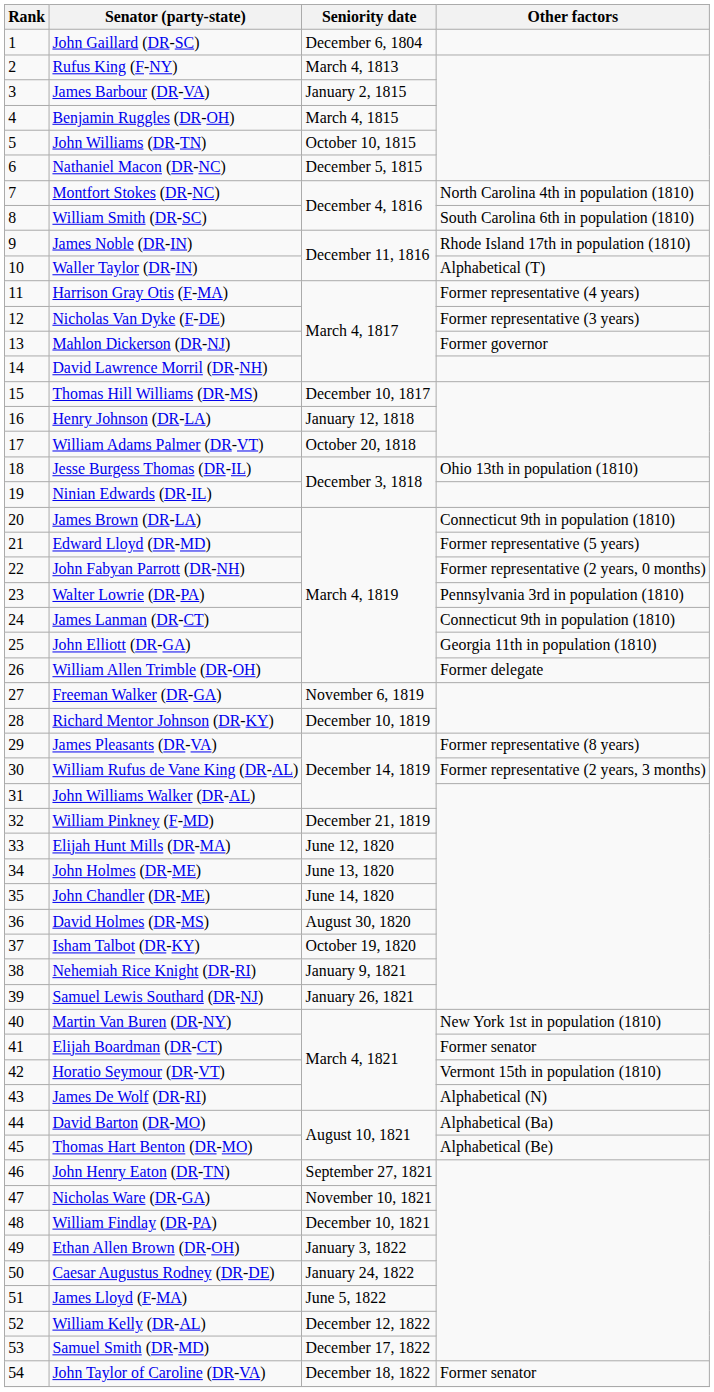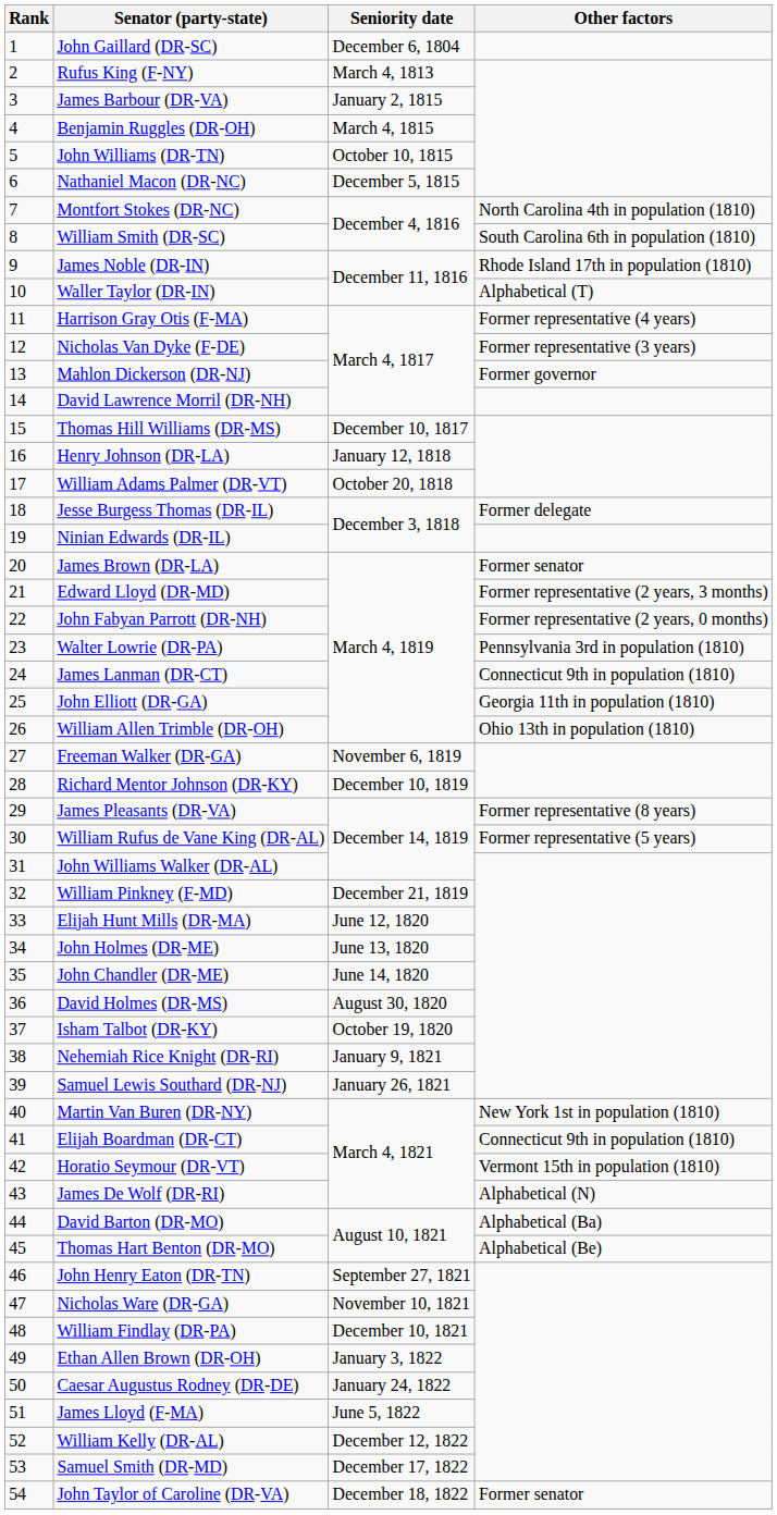Jesse Burgess Thomas (DR-IL) | Other factors: Ohio 13th in population (1810) -> Former delegate
James Brown (DR-LA) | Other factors: Connecticut 9th in population (1810) -> Former senator
Edward Lloyd (DR-MD) | Other factors: Former representative (5 years) -> Former representative (2 years, 3 months)
William Allen Trimble (DR-OH) | Other factors: Former delegate -> Ohio 13th in population (1810)
William Rufus de Vane King (DR-AL) | Other factors: Former representative (2 years, 3 months) -> Former representative (5 years)
Elijah Boardman (DR-CT) | Other factors: Former senator -> Connecticut 9th in population (1810)
